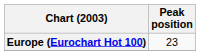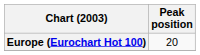Europe (Eurochart Hot 100) | Peak position: 23 -> 20
